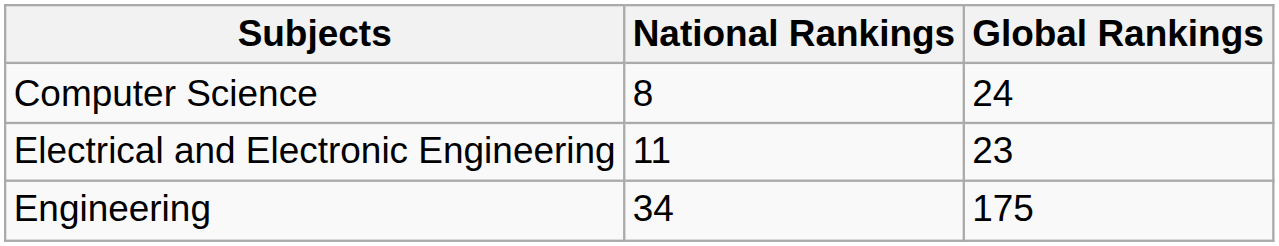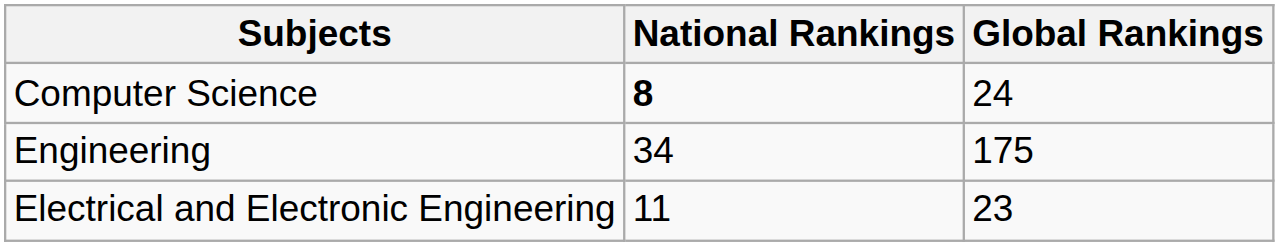Computer Science | National Rankings: normal -> bold
rows swapped: Electrical and Electronic Engineering <-> Engineering
